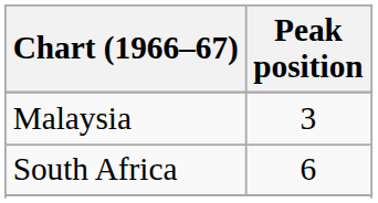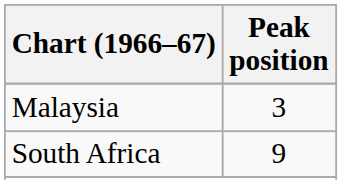South Africa | Peak position: 6 -> 9
